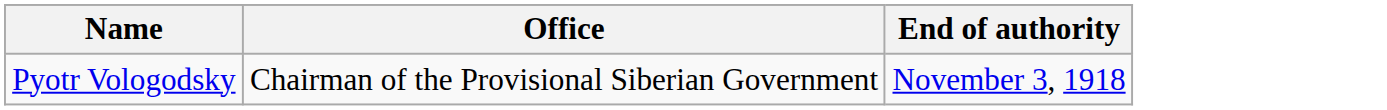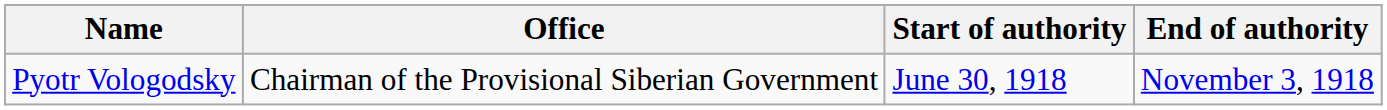+ column: Start of authority | June 30, 1918
